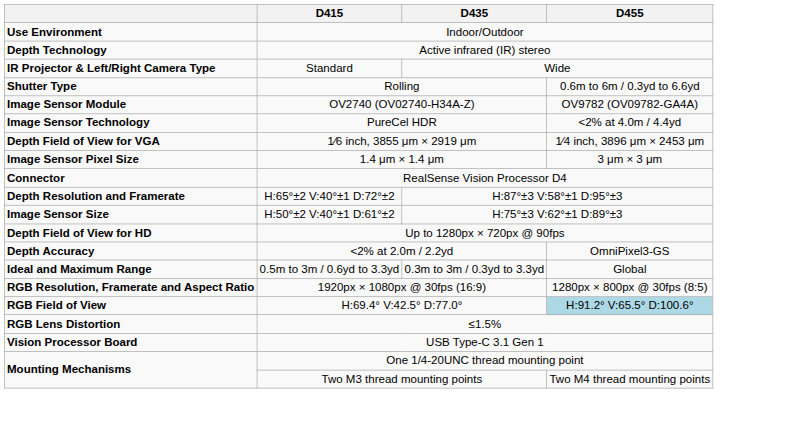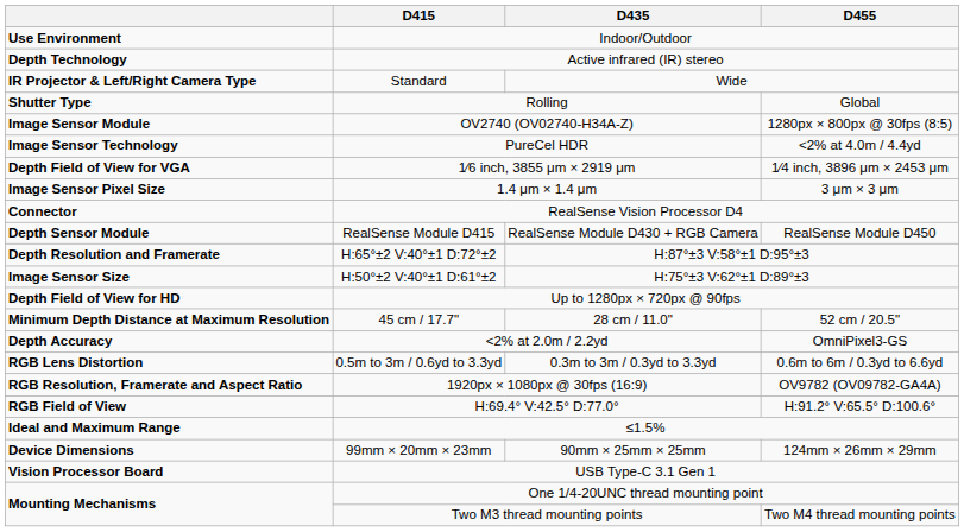Rolling | D455: 0.6m to 6m / 0.3yd to 6.6yd -> Global
OV2740 (OV02740-H34A-Z) | D455: OV9782 (OV09782-GA4A) -> 1280px × 800px @ 30fps (8:5)
+ row: Depth Sensor Module | RealSense Module D415 | RealSense Module D430 + RGB Camera | RealSense Module D450
+ row: Minimum Depth Distance at Maximum Resolution | 45 cm / 17.7" | 28 cm / 11.0" | 52 cm / 20.5"
0.5m to 3m / 0.6yd to 3.3yd | column 1: Ideal and Maximum Range -> RGB Lens Distortion
0.5m to 3m / 0.6yd to 3.3yd | D455: Global -> 0.6m to 6m / 0.3yd to 6.6yd
1920px × 1080px @ 30fps (16:9) | D455: 1280px × 800px @ 30fps (8:5) -> OV9782 (OV09782-GA4A)
H:69.4° V:42.5° D:77.0° | D455: lightblue background -> no background
≤1.5% | column 1: RGB Lens Distortion -> Ideal and Maximum Range
+ row: Device Dimensions | 99mm × 20mm × 23mm | 90mm × 25mm × 25mm | 124mm × 26mm × 29mm
